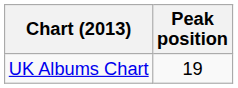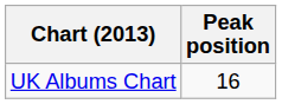UK Albums Chart | Peak position: 19 -> 16
